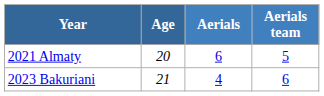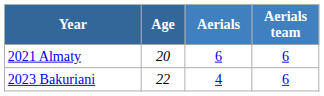2021 Almaty | Aerials team: 5 -> 6
2023 Bakuriani | Age: 21 -> 22
